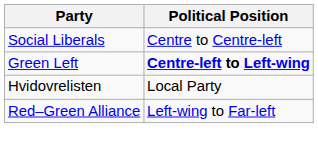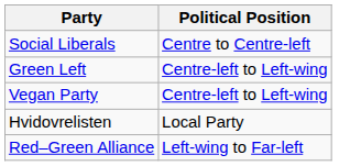Green Left | Political Position: bold -> normal
+ row: Vegan Party | Centre-left to Left-wing
